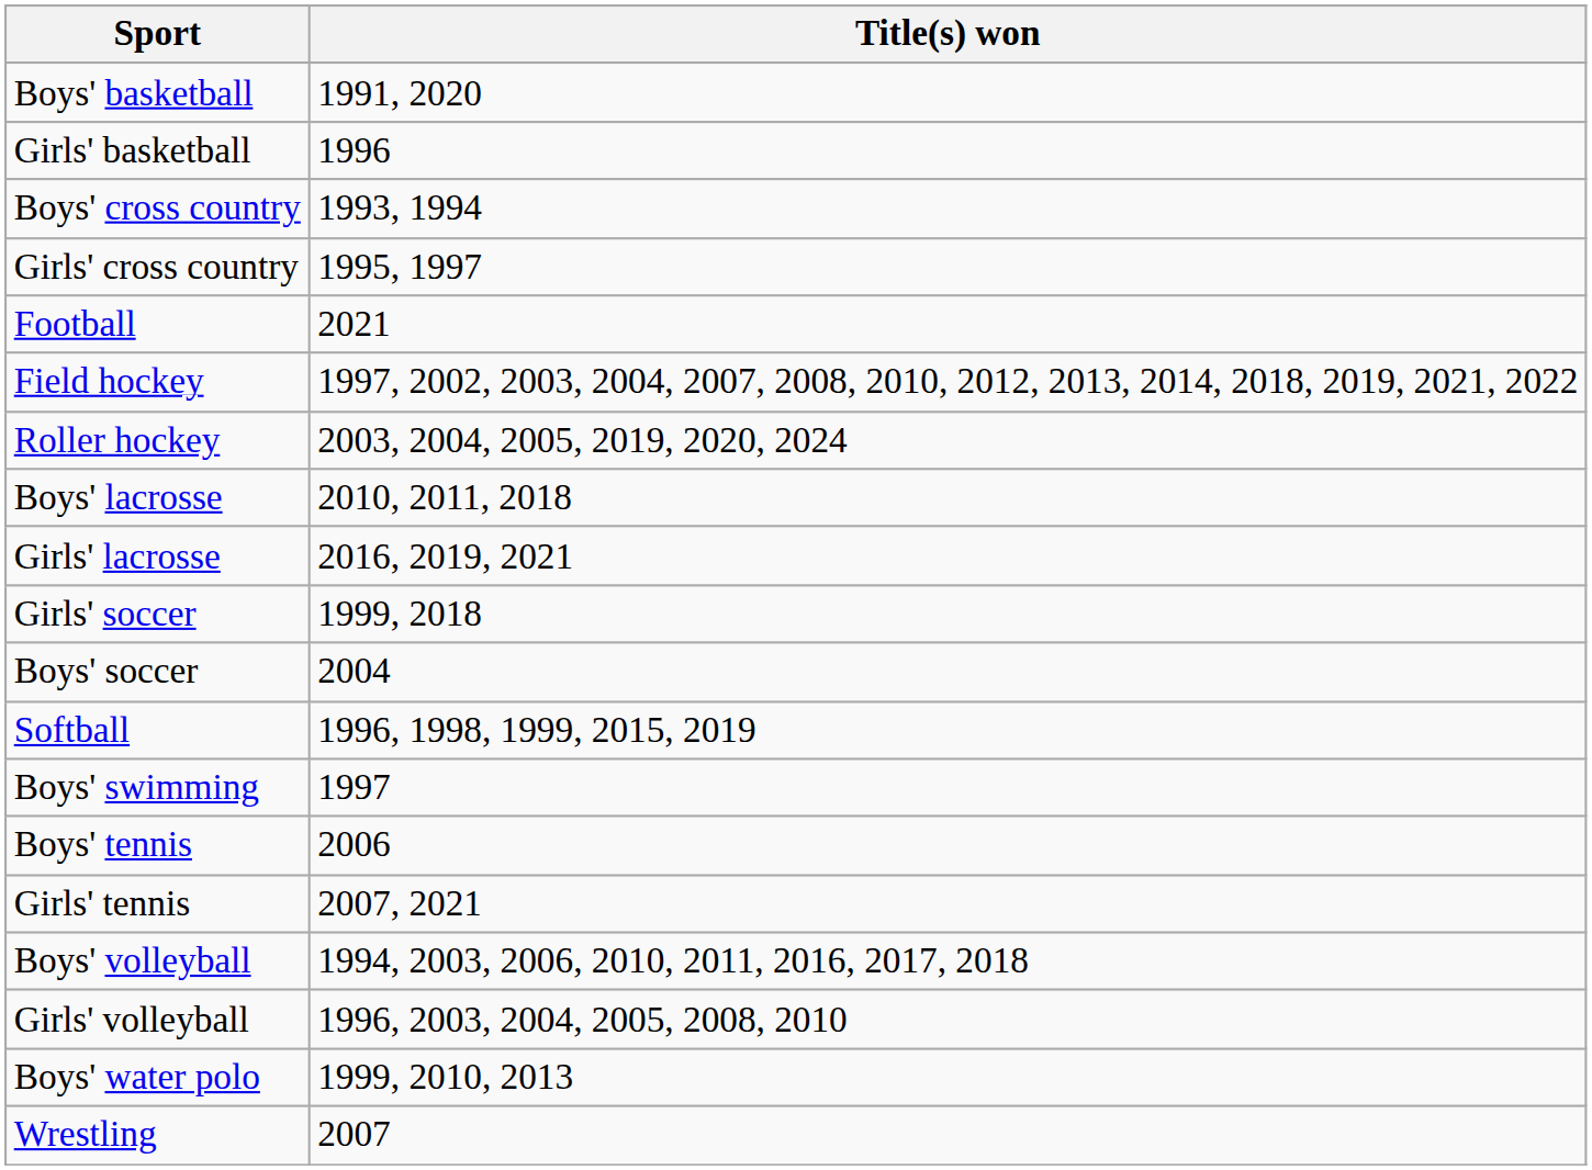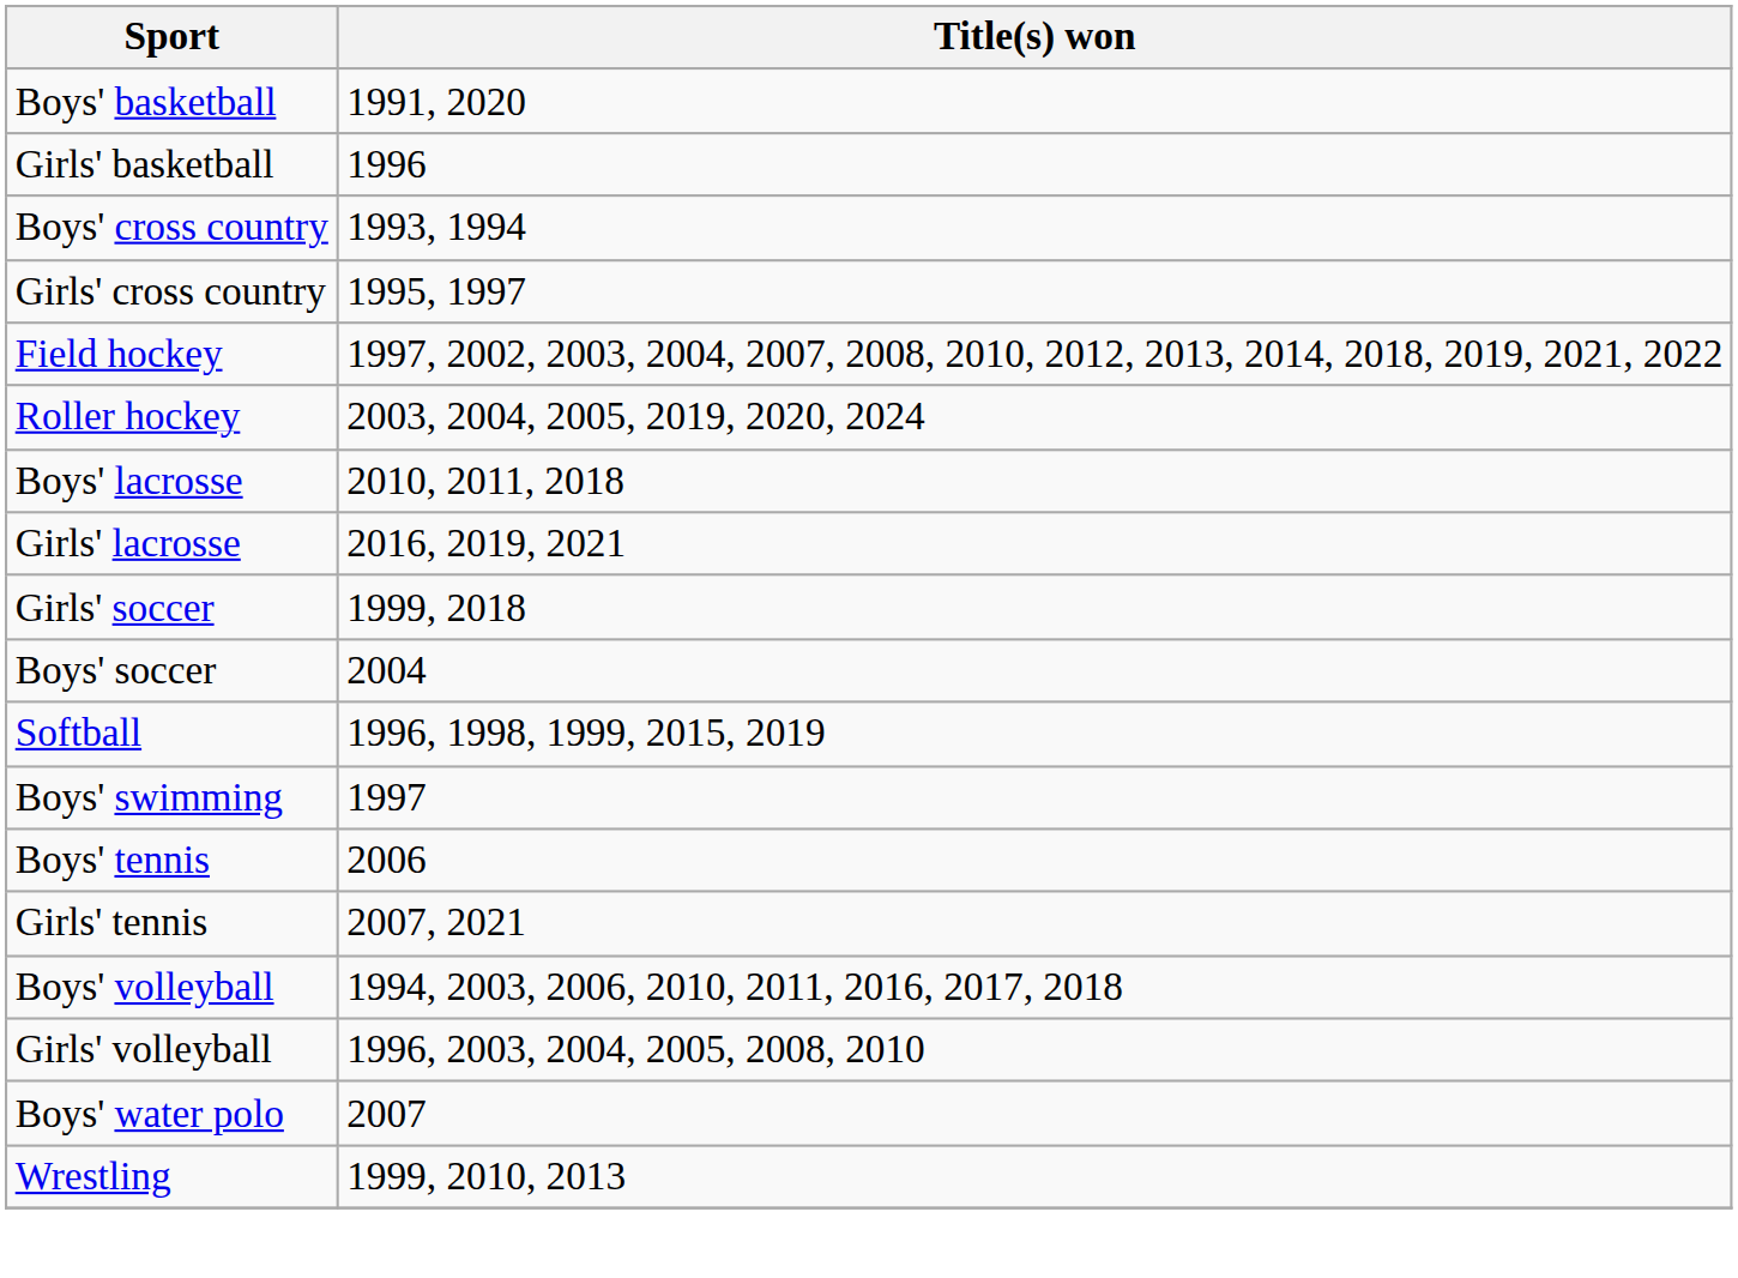- row: Football | 2021
Boys' water polo | Title(s) won: 1999, 2010, 2013 -> 2007
Wrestling | Title(s) won: 2007 -> 1999, 2010, 2013
